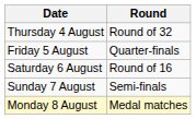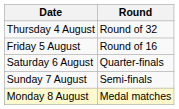Friday 5 August | Round: Quarter-finals -> Round of 16
Saturday 6 August | Round: Round of 16 -> Quarter-finals
